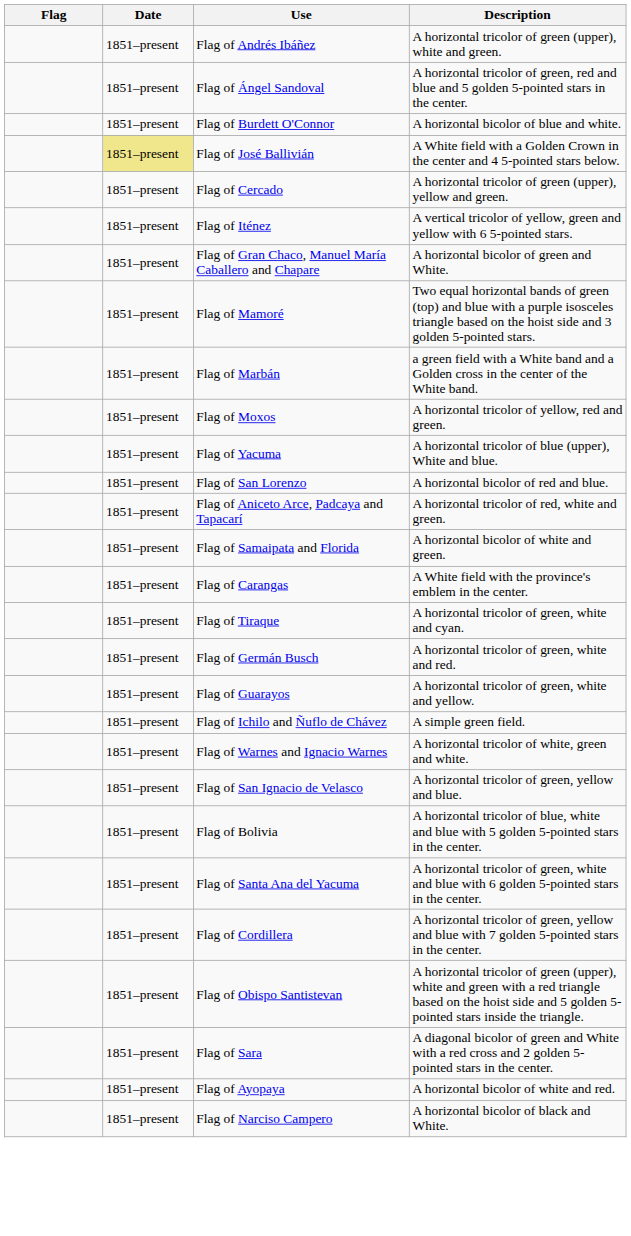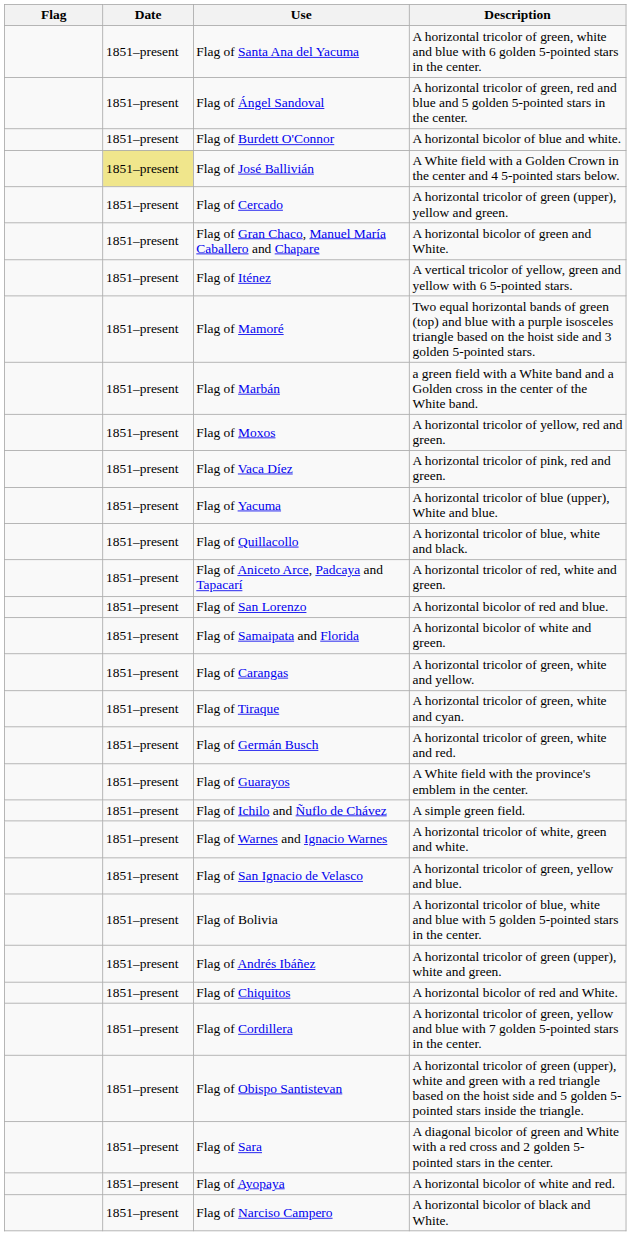rows swapped: Flag of Santa Ana del Yacuma <-> Flag of Andrés Ibáñez
rows swapped: Flag of Gran Chaco, Manuel María Caballero and Chapare <-> Flag of Iténez
+ row: 1851–present | Flag of Vaca Díez | A horizontal tricolor of pink, red and green.
+ row: 1851–present | Flag of Quillacollo | A horizontal tricolor of blue, white and black.
rows swapped: Flag of San Lorenzo <-> Flag of Aniceto Arce, Padcaya and Tapacarí
Flag of Carangas | Description: A White field with the province's emblem in the center. -> A horizontal tricolor of green, white and yellow.
Flag of Guarayos | Description: A horizontal tricolor of green, white and yellow. -> A White field with the province's emblem in the center.
+ row: 1851–present | Flag of Chiquitos | A horizontal bicolor of red and White.
